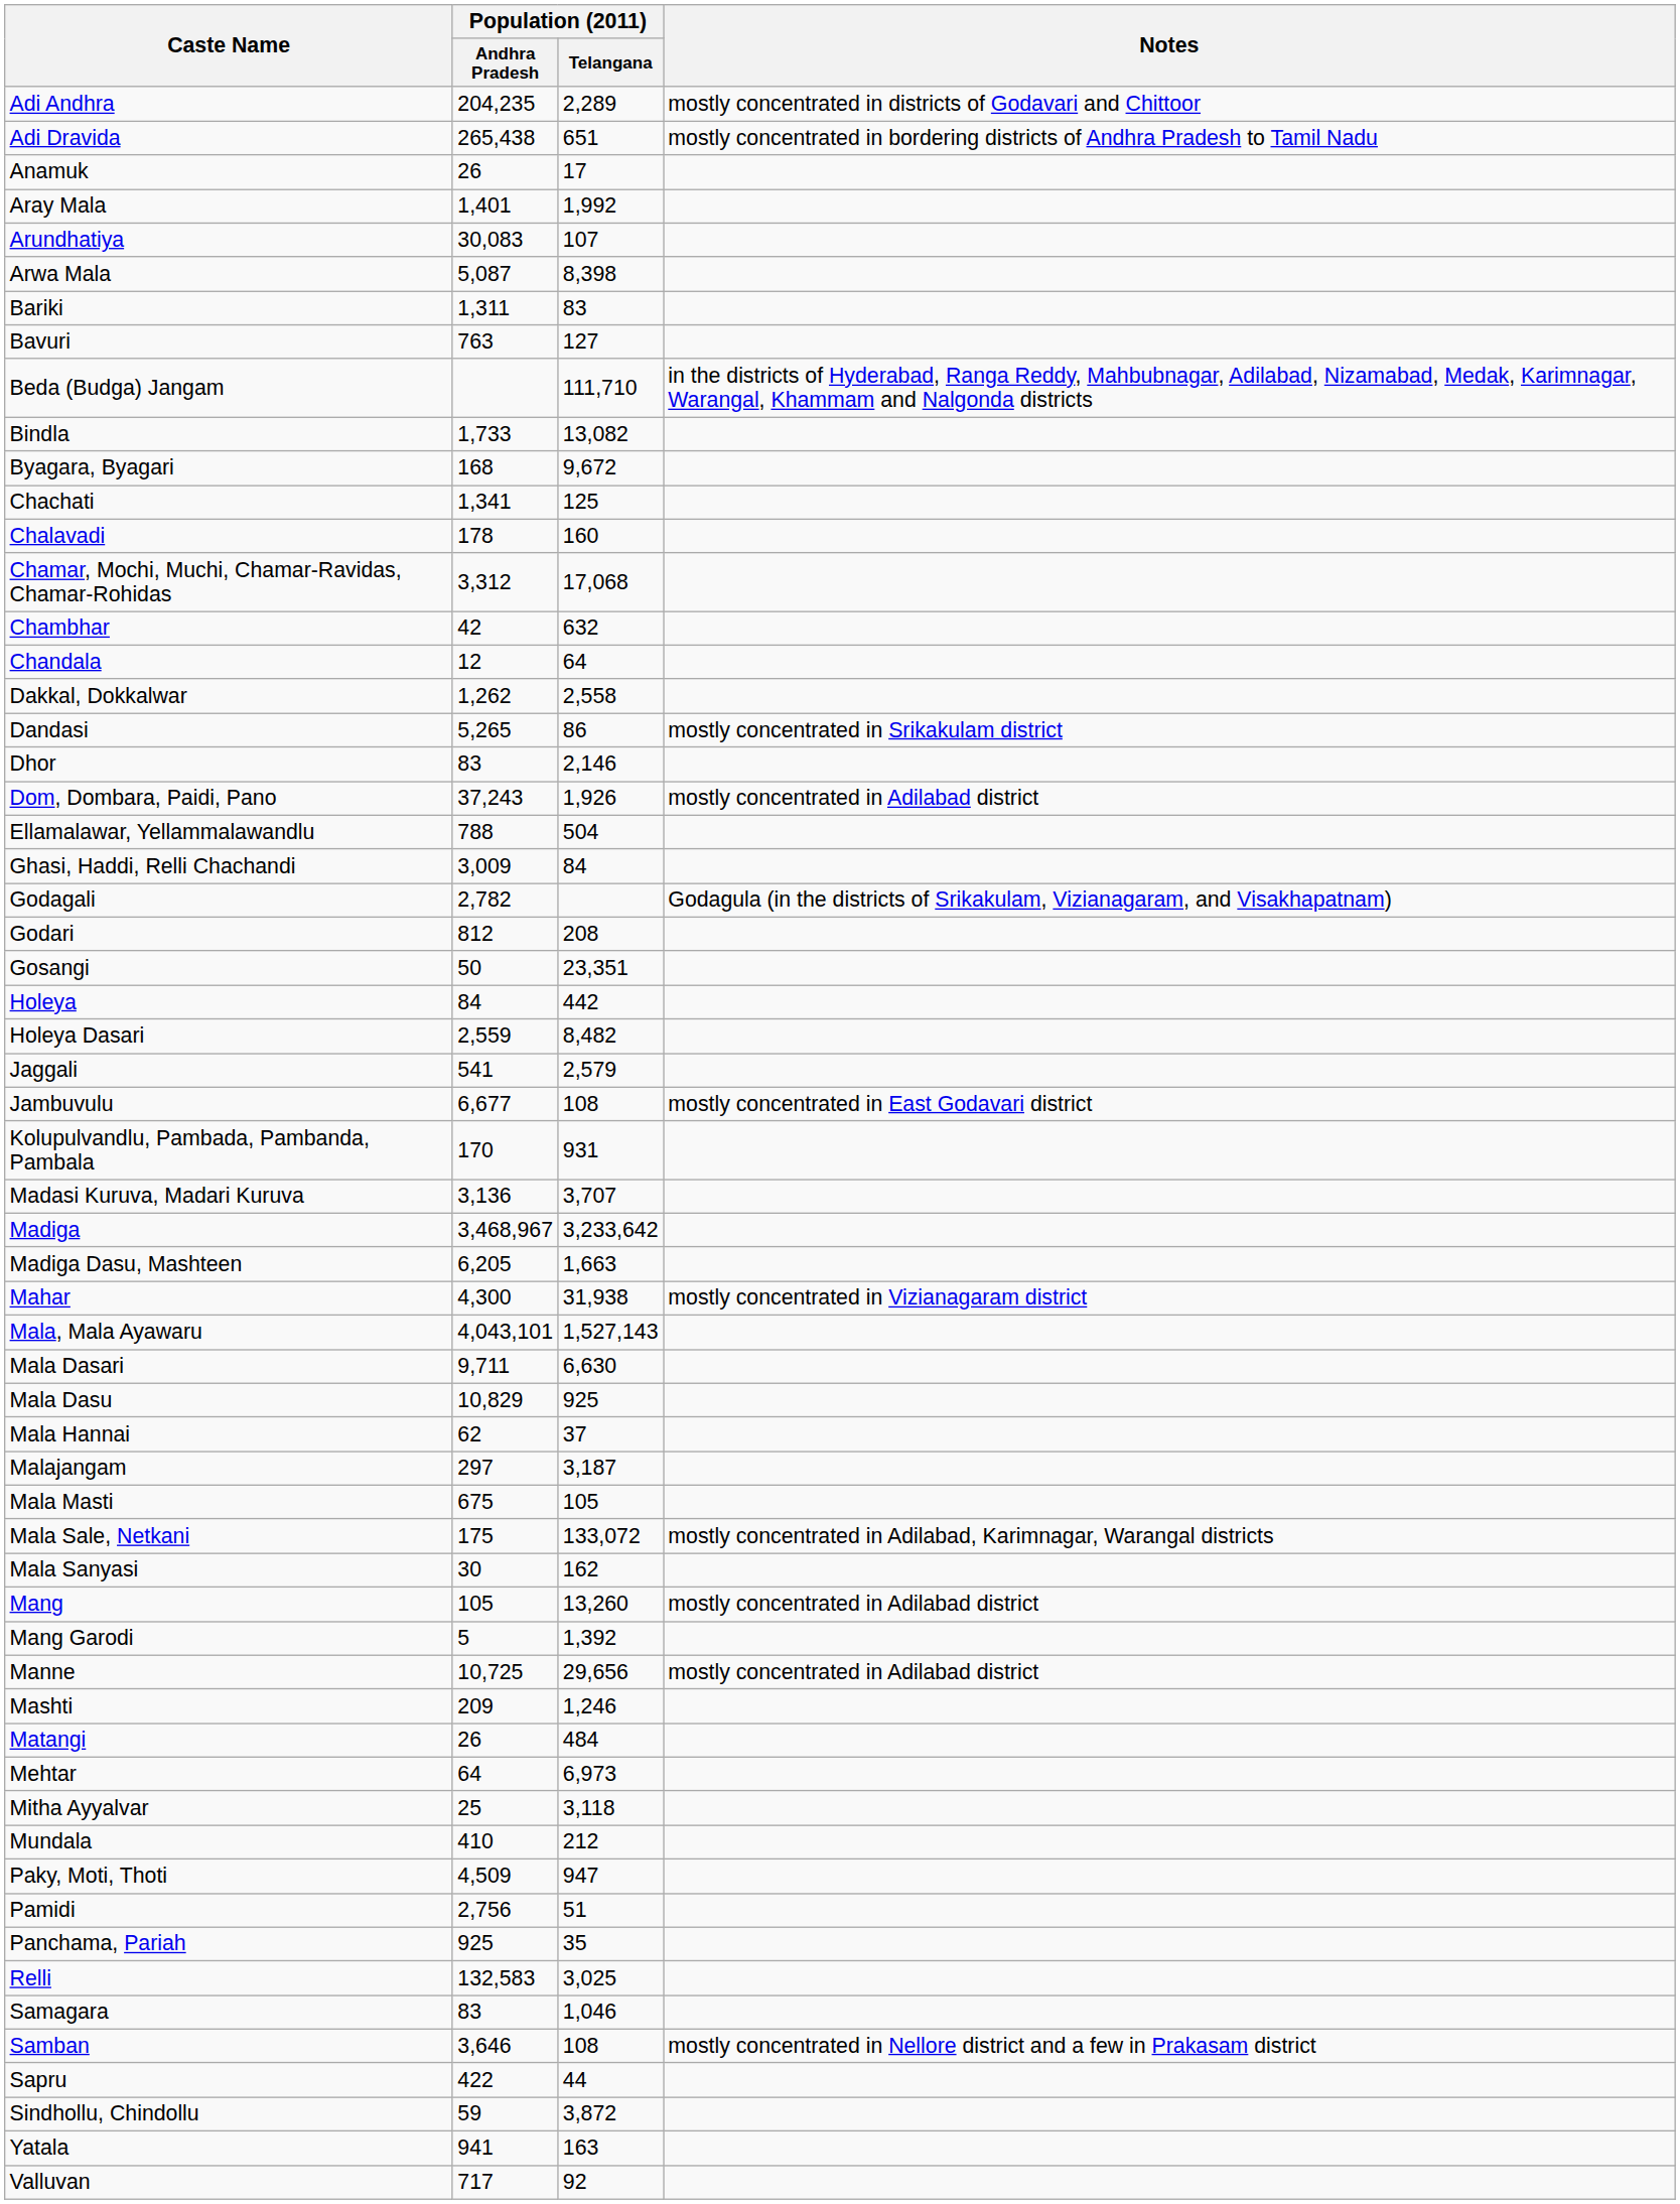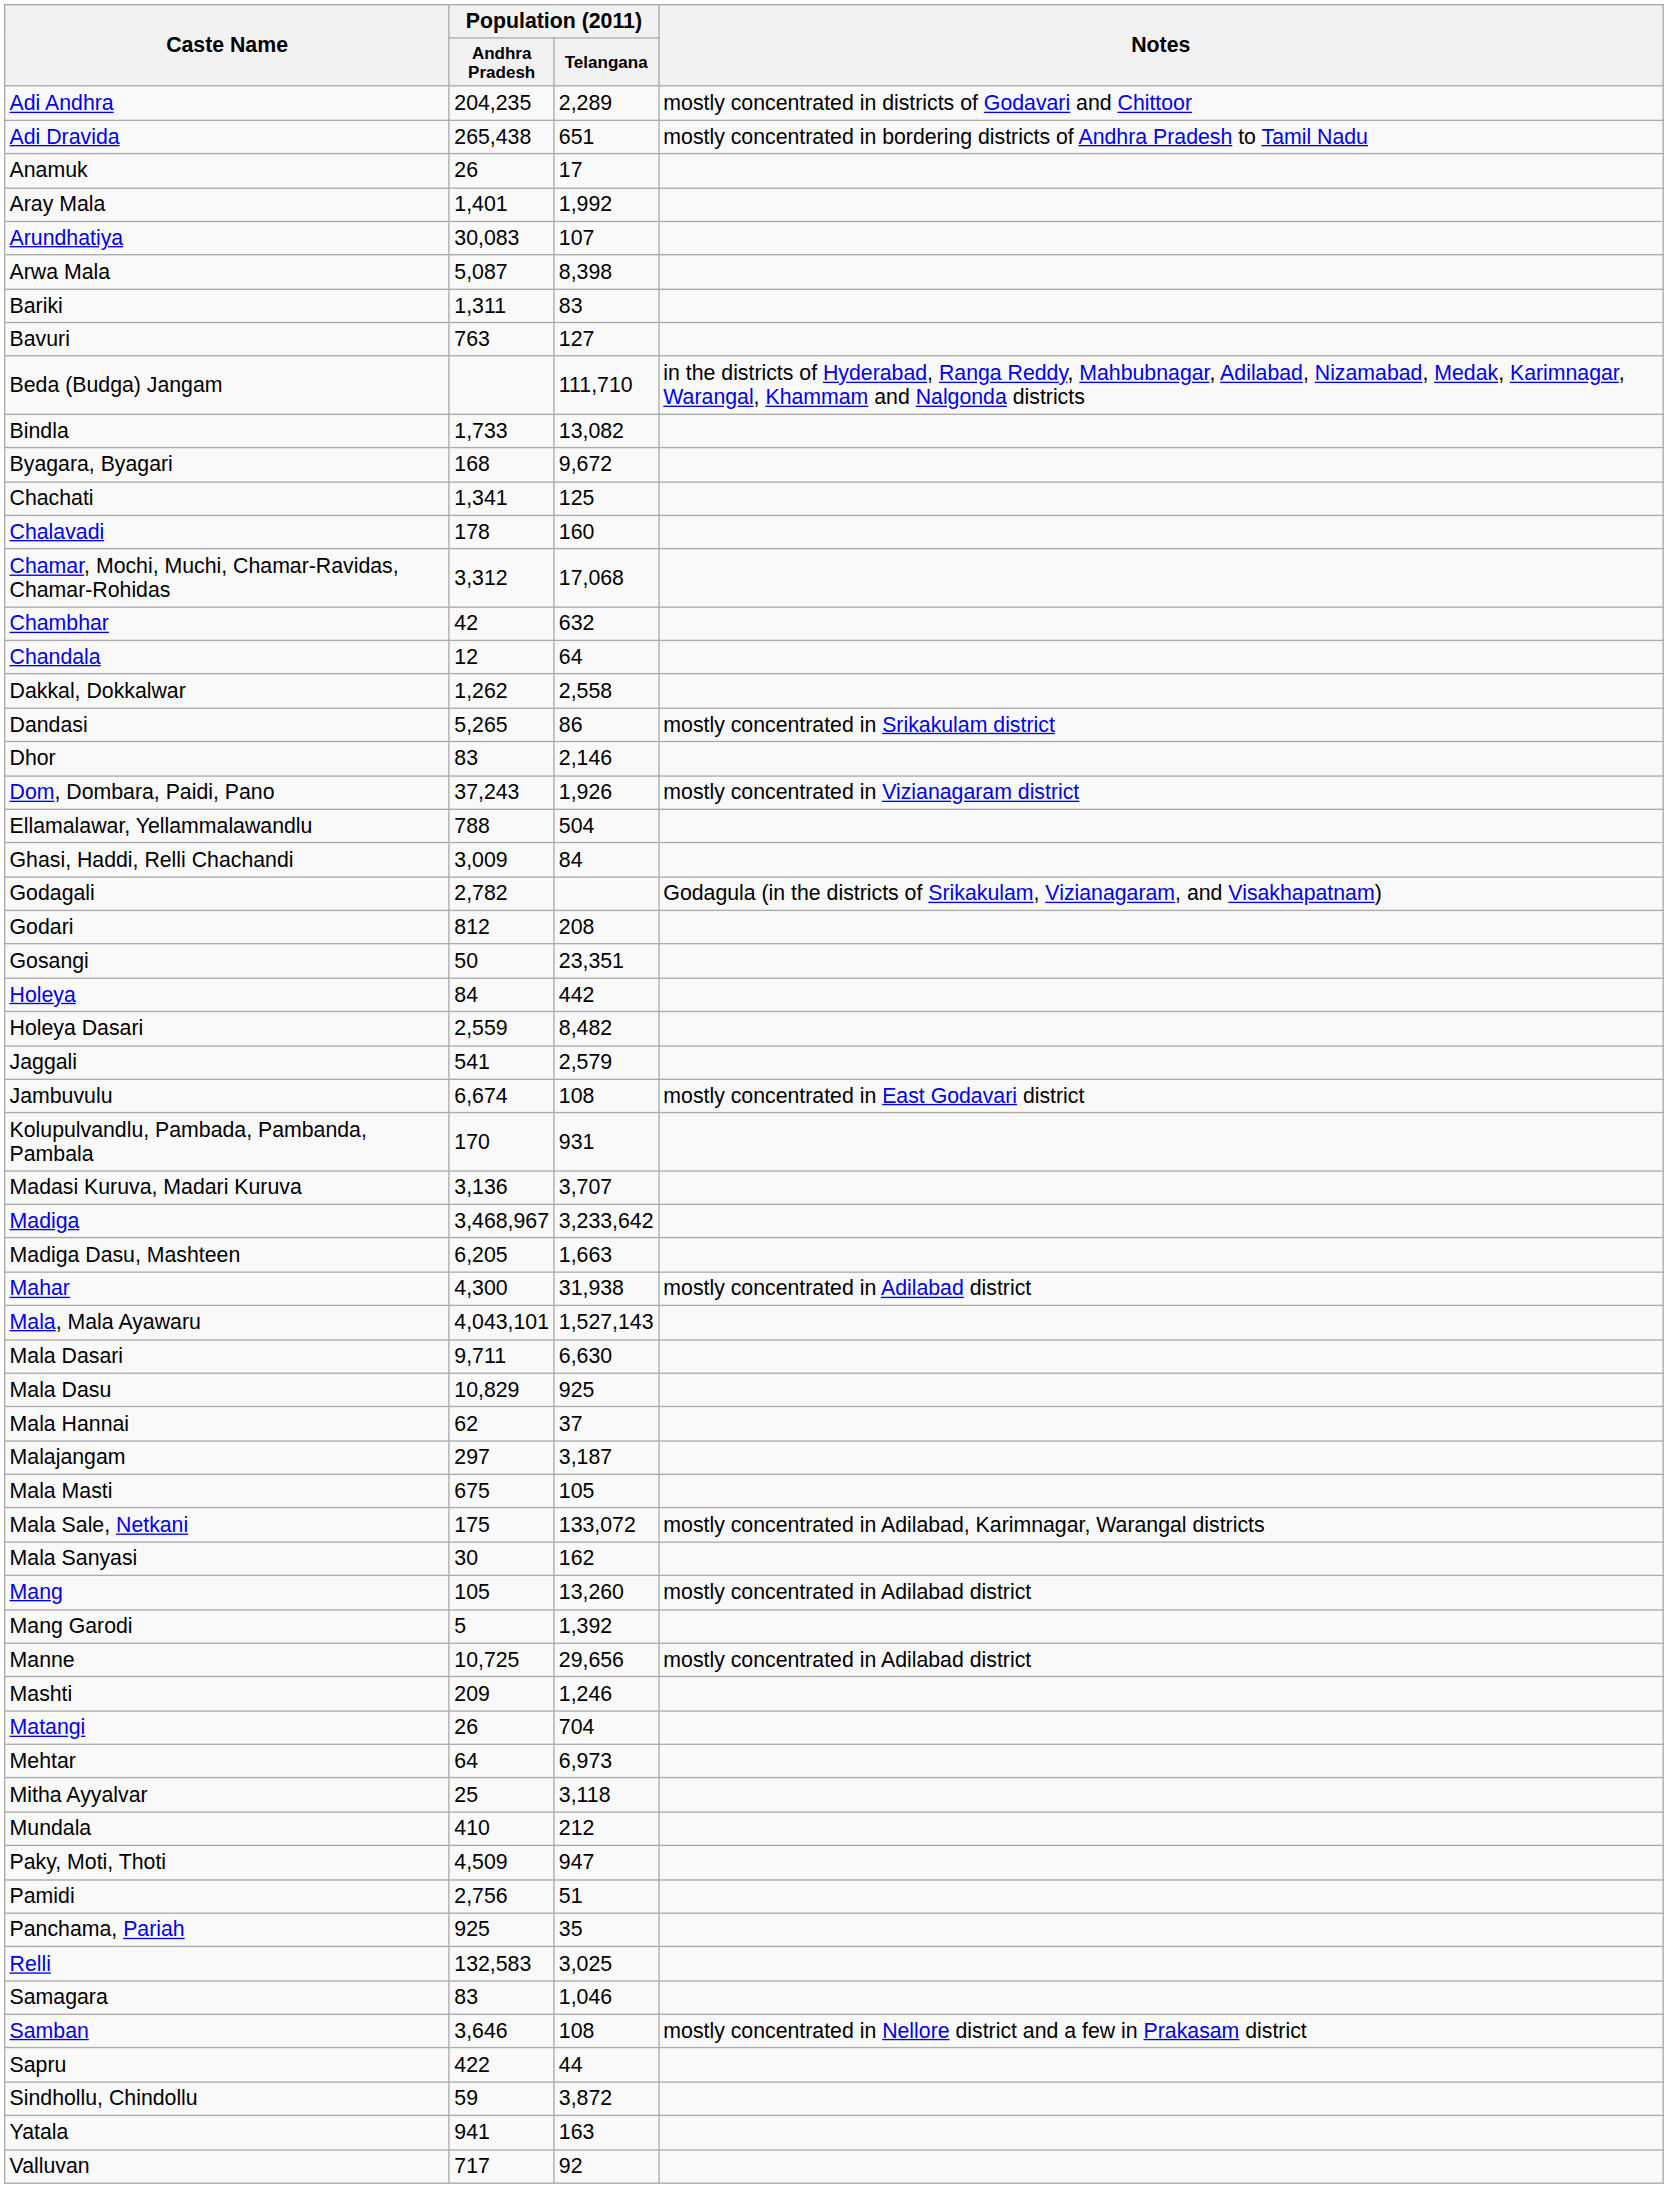Dom, Dombara, Paidi, Pano | Notes: mostly concentrated in Adilabad district -> mostly concentrated in Vizianagaram district
Jambuvulu | Population (2011) / Andhra Pradesh: 6,677 -> 6,674
Mahar | Notes: mostly concentrated in Vizianagaram district -> mostly concentrated in Adilabad district
Matangi | Population (2011) / Telangana: 484 -> 704
